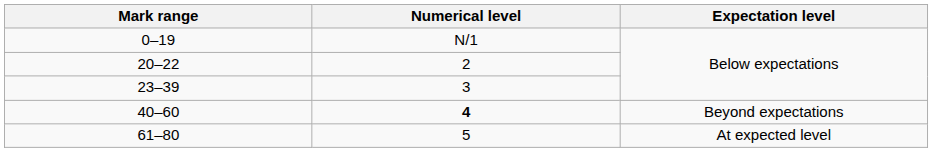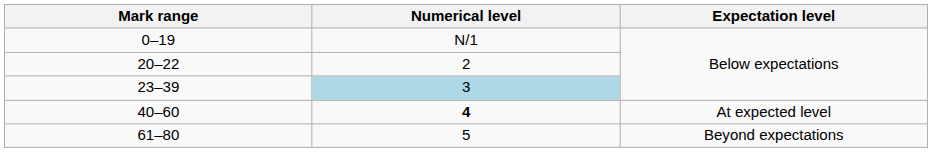23–39 | Numerical level: no background -> lightblue background
40–60 | Expectation level: Beyond expectations -> At expected level
61–80 | Expectation level: At expected level -> Beyond expectations
